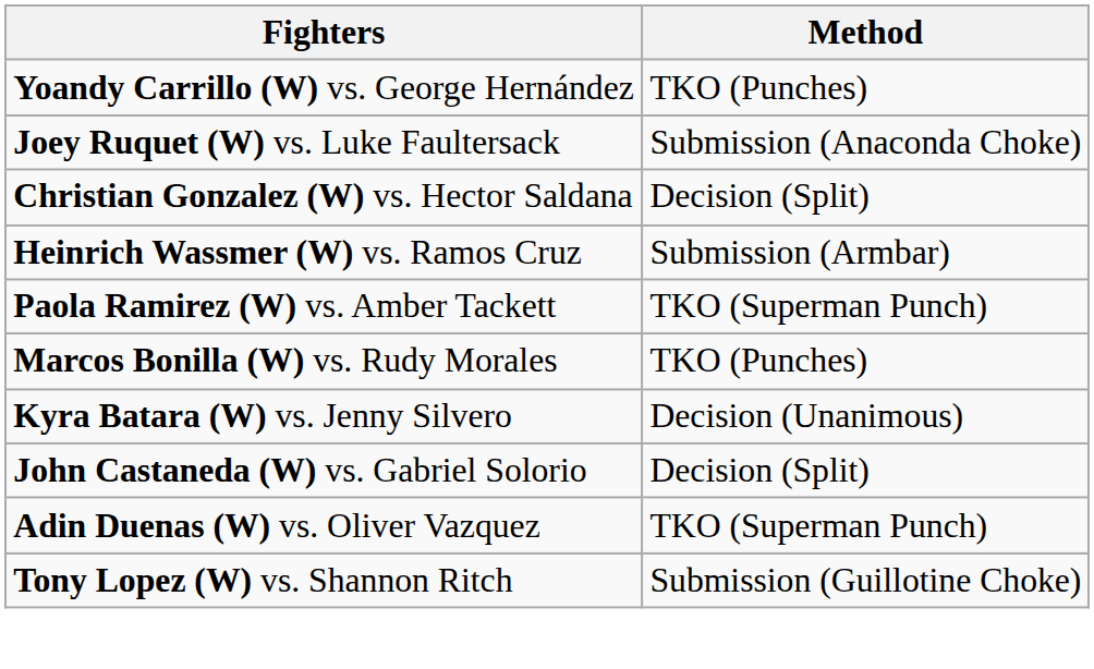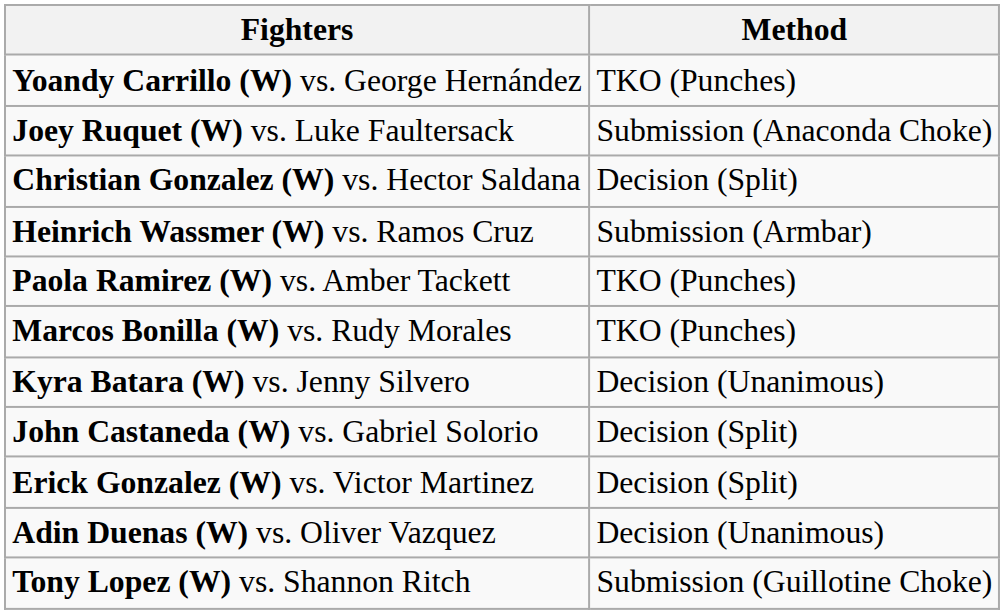Paola Ramirez (W) vs. Amber Tackett | Method: TKO (Superman Punch) -> TKO (Punches)
+ row: Erick Gonzalez (W) vs. Victor Martinez | Decision (Split)
Adin Duenas (W) vs. Oliver Vazquez | Method: TKO (Superman Punch) -> Decision (Unanimous)
